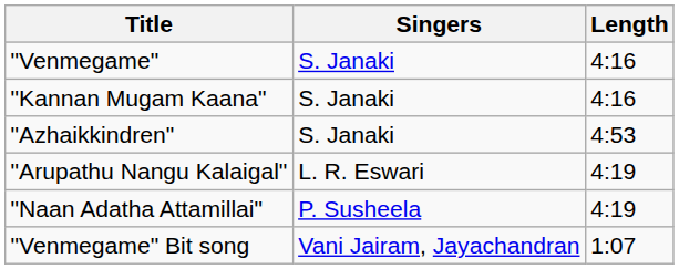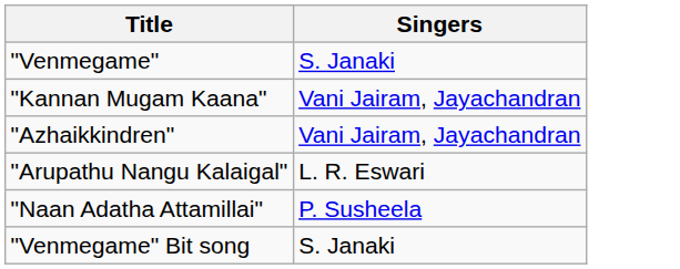- column: Length | 4:16 | 4:16 | 4:53 | 4:19 | 4:19 | 1:07
"Kannan Mugam Kaana" | Singers: S. Janaki -> Vani Jairam, Jayachandran
"Azhaikkindren" | Singers: S. Janaki -> Vani Jairam, Jayachandran
"Venmegame" Bit song | Singers: Vani Jairam, Jayachandran -> S. Janaki
